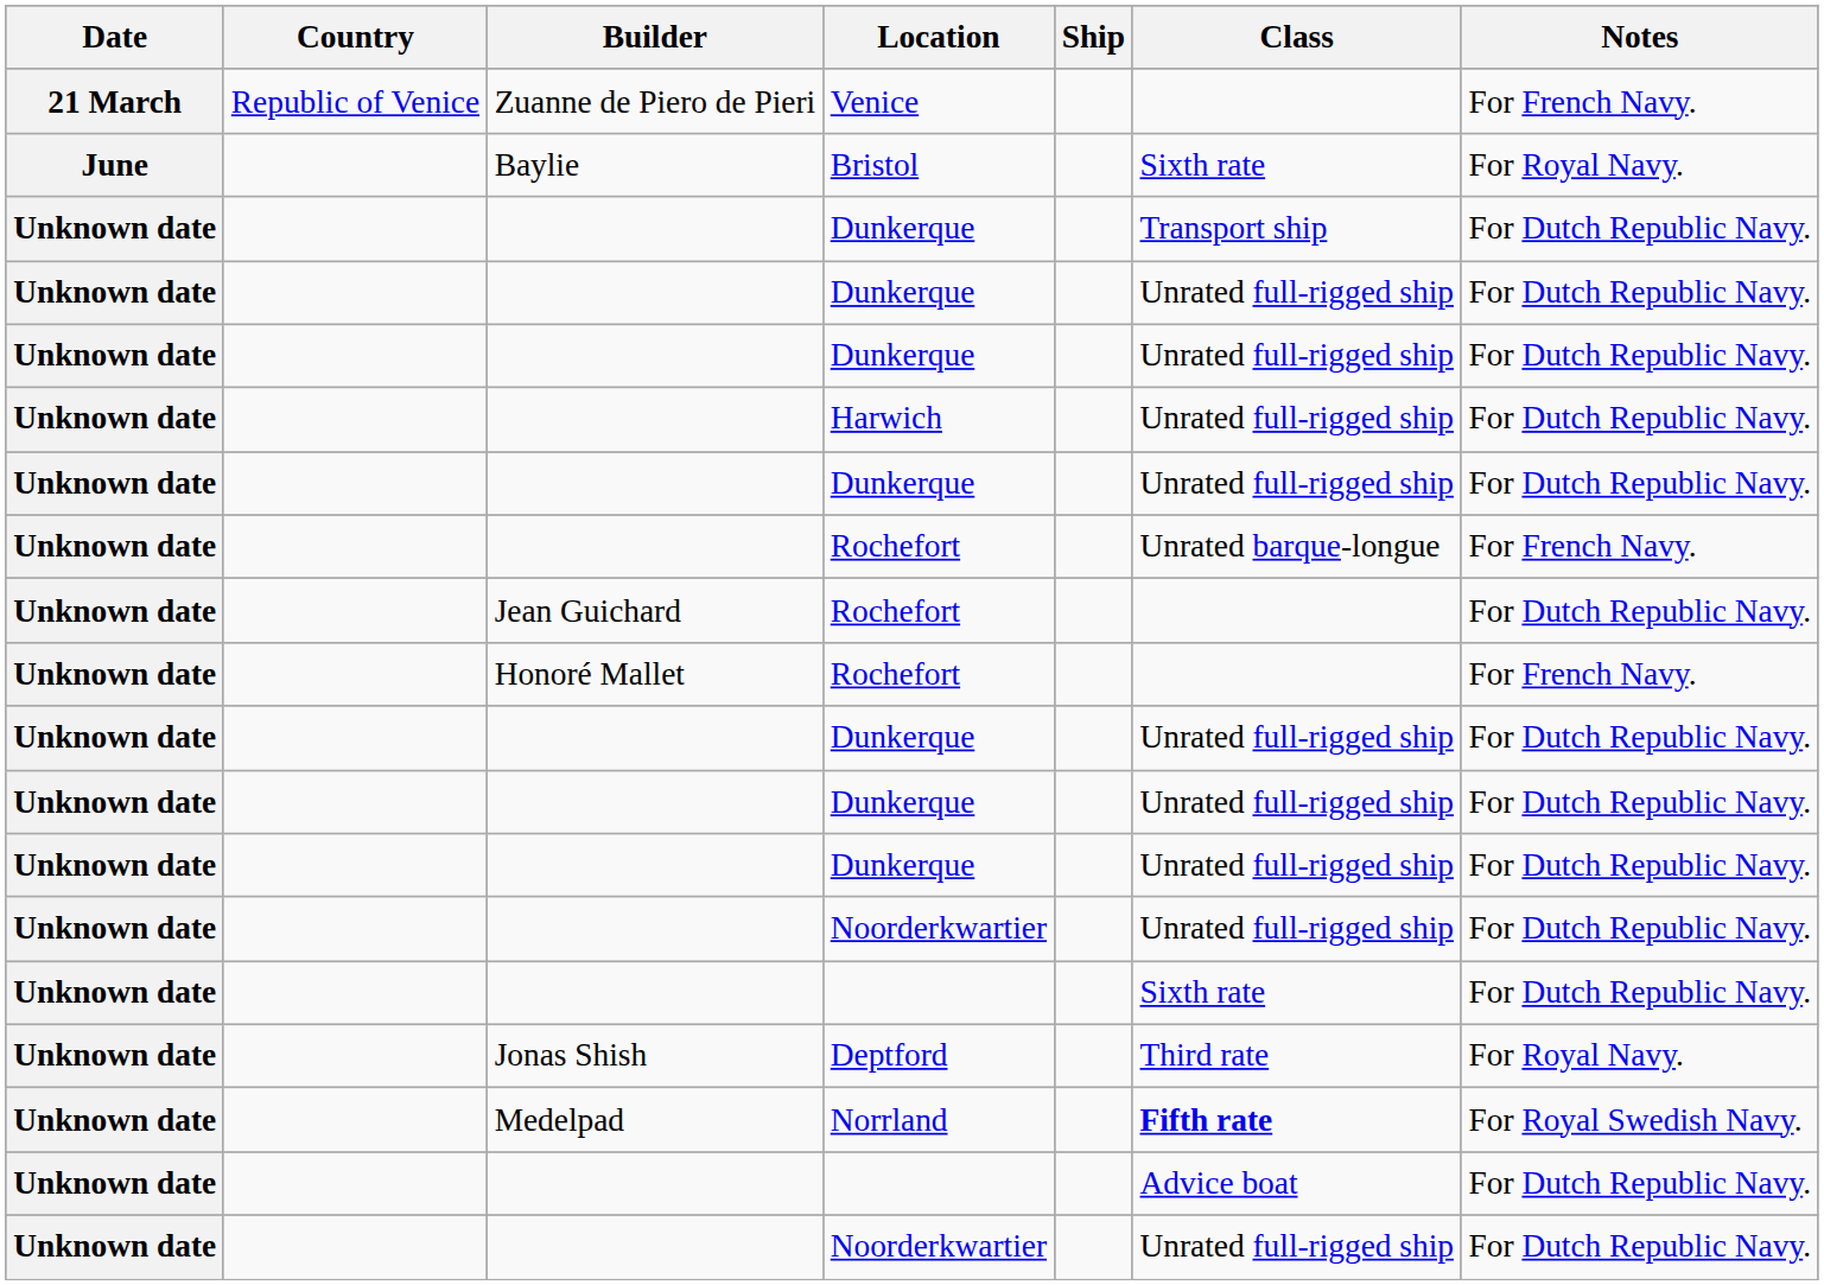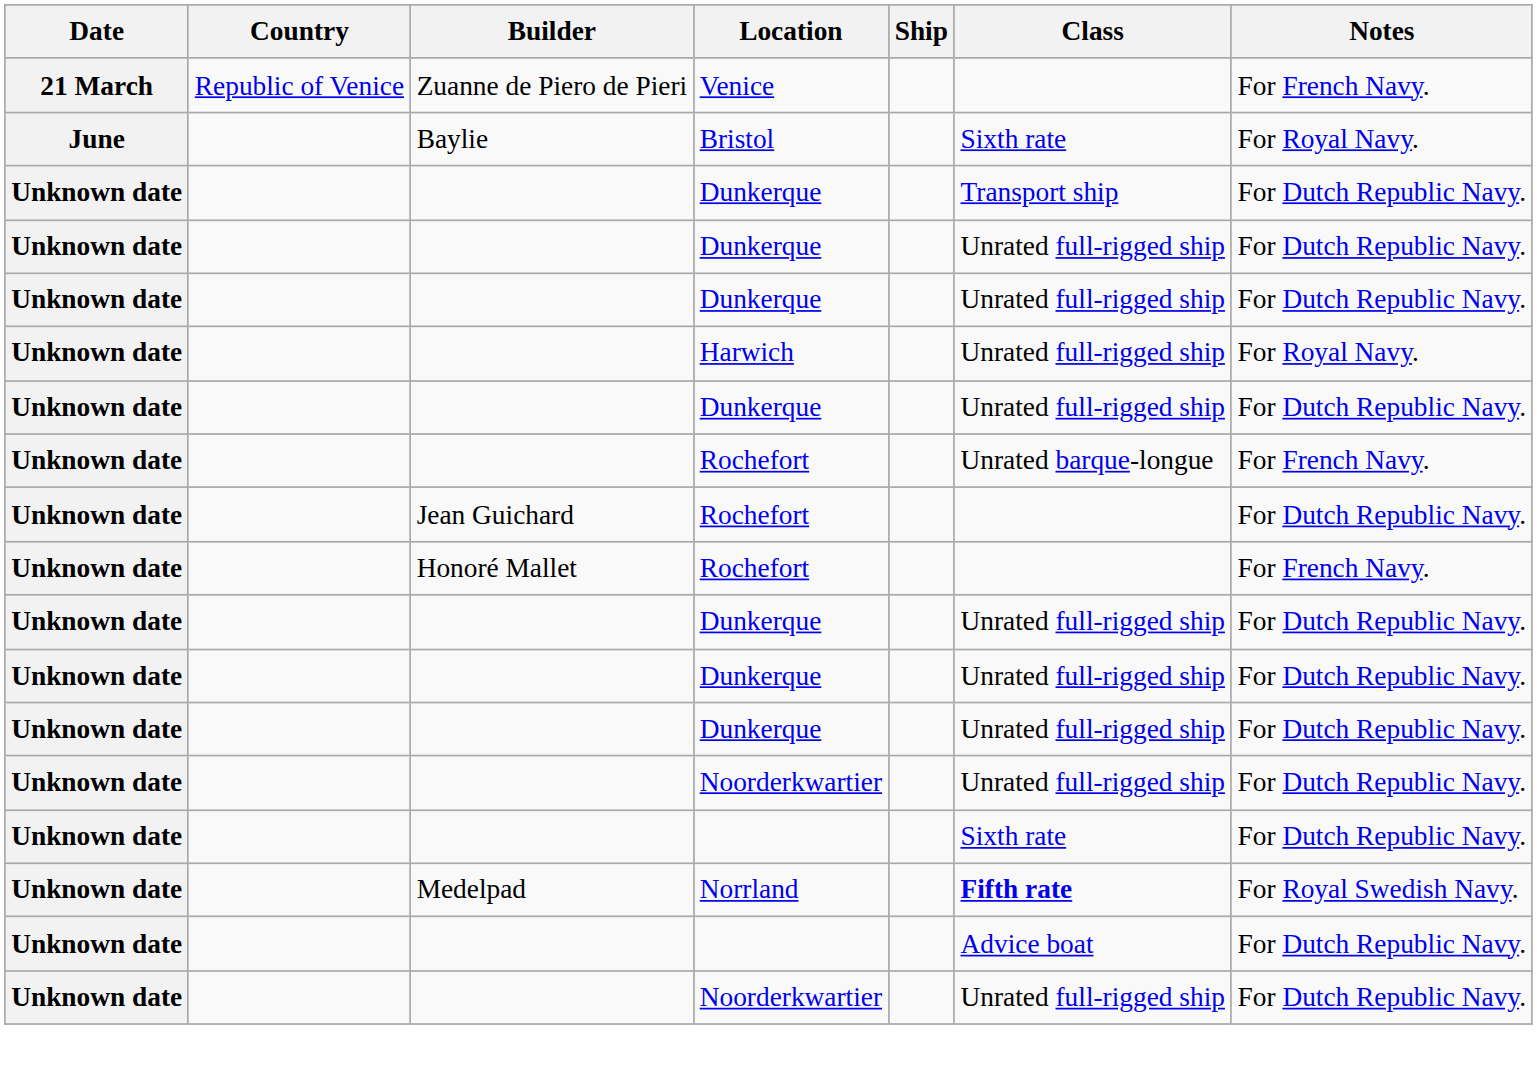Harwich | Notes: For Dutch Republic Navy. -> For Royal Navy.
- row: Unknown date | Jonas Shish | Deptford | Third rate | For Royal Navy.
